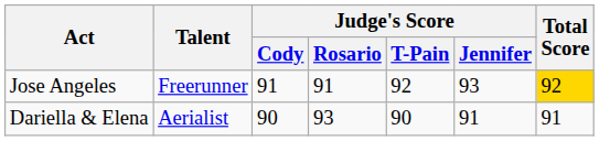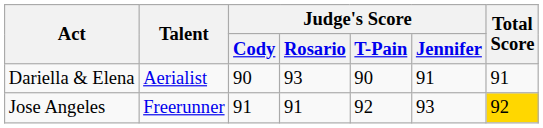rows swapped: Dariella & Elena <-> Jose Angeles
